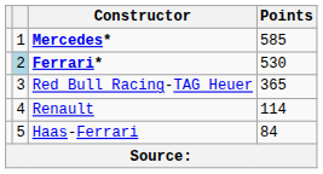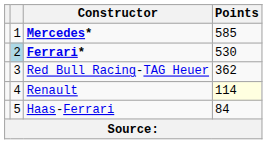Red Bull Racing-TAG Heuer | Points: 365 -> 362
Renault | Points: no background -> lightyellow background
